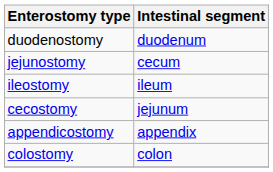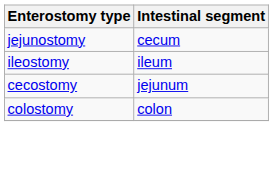- row: duodenostomy | duodenum
- row: appendicostomy | appendix
